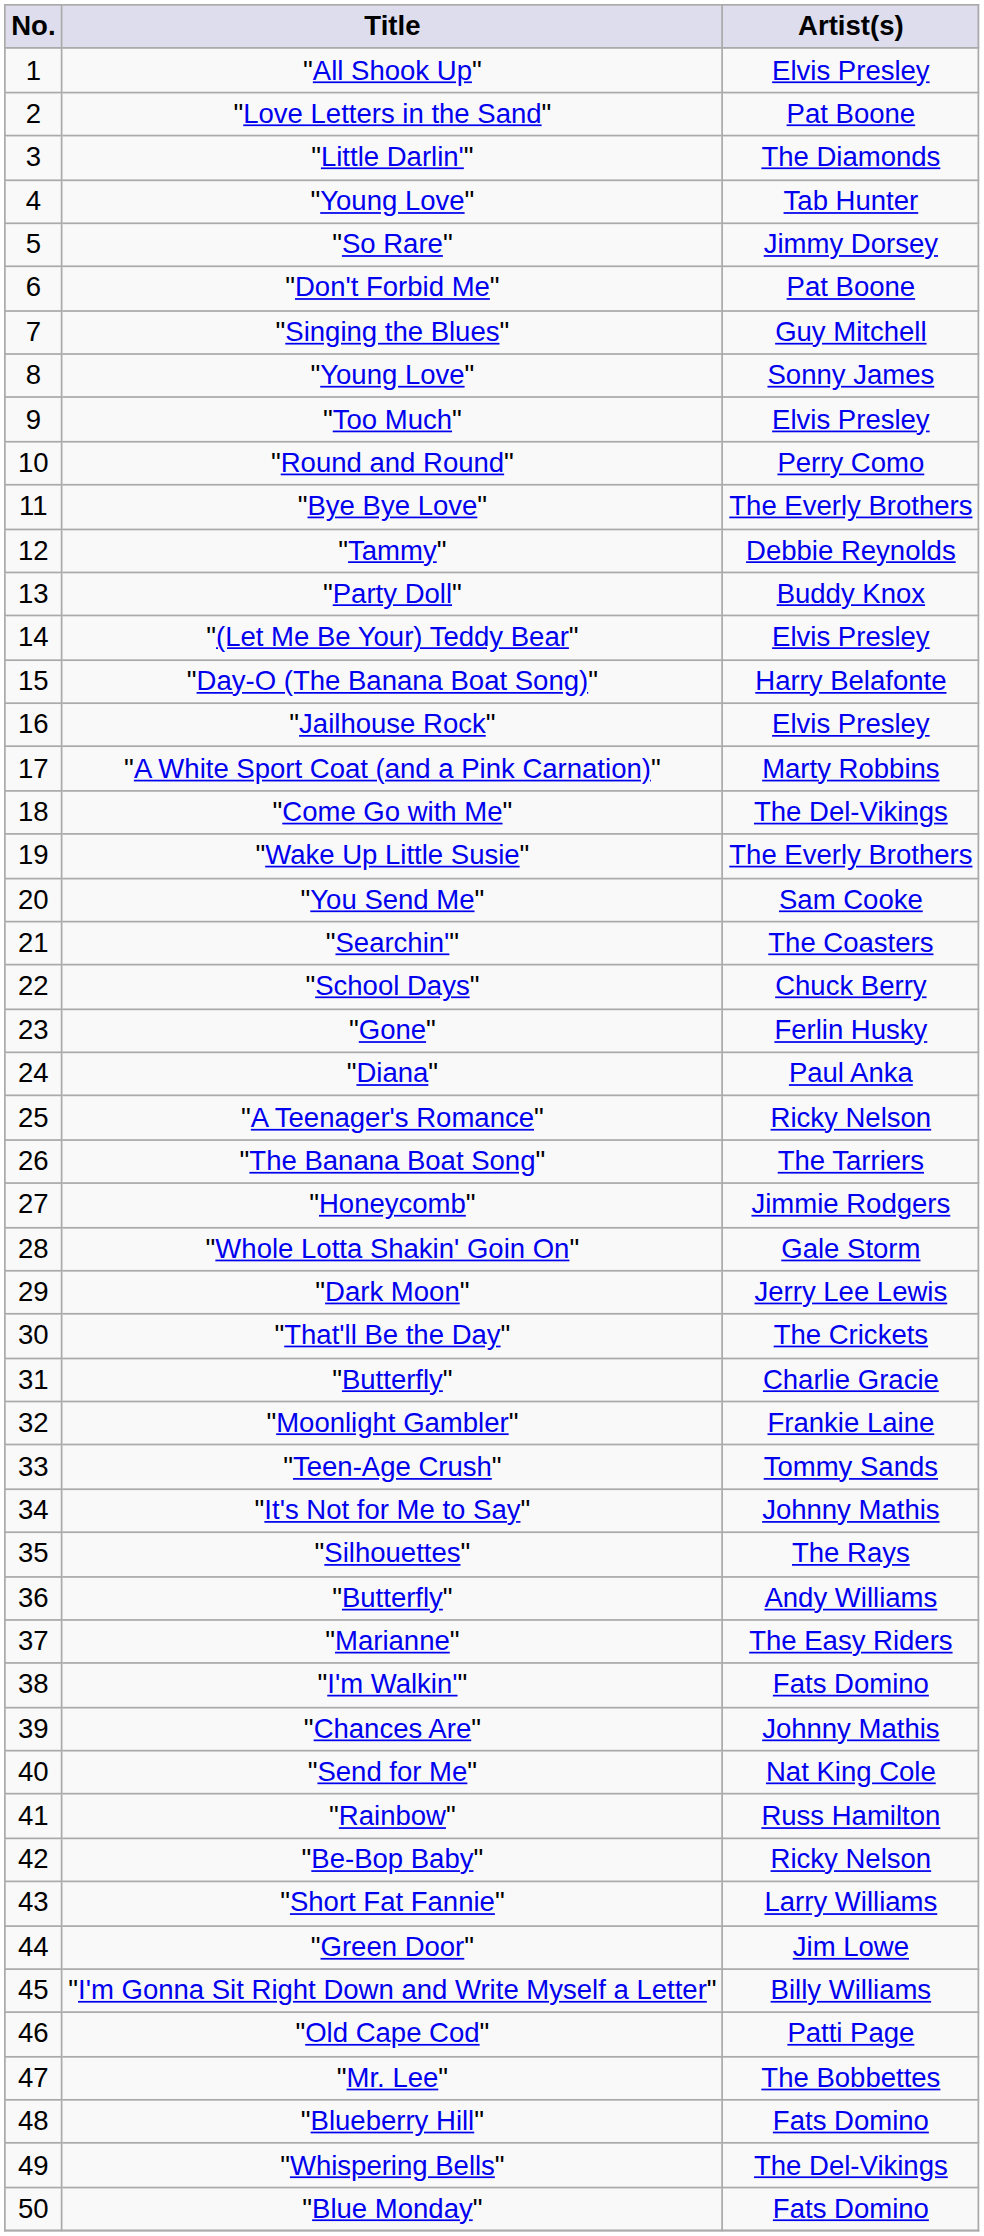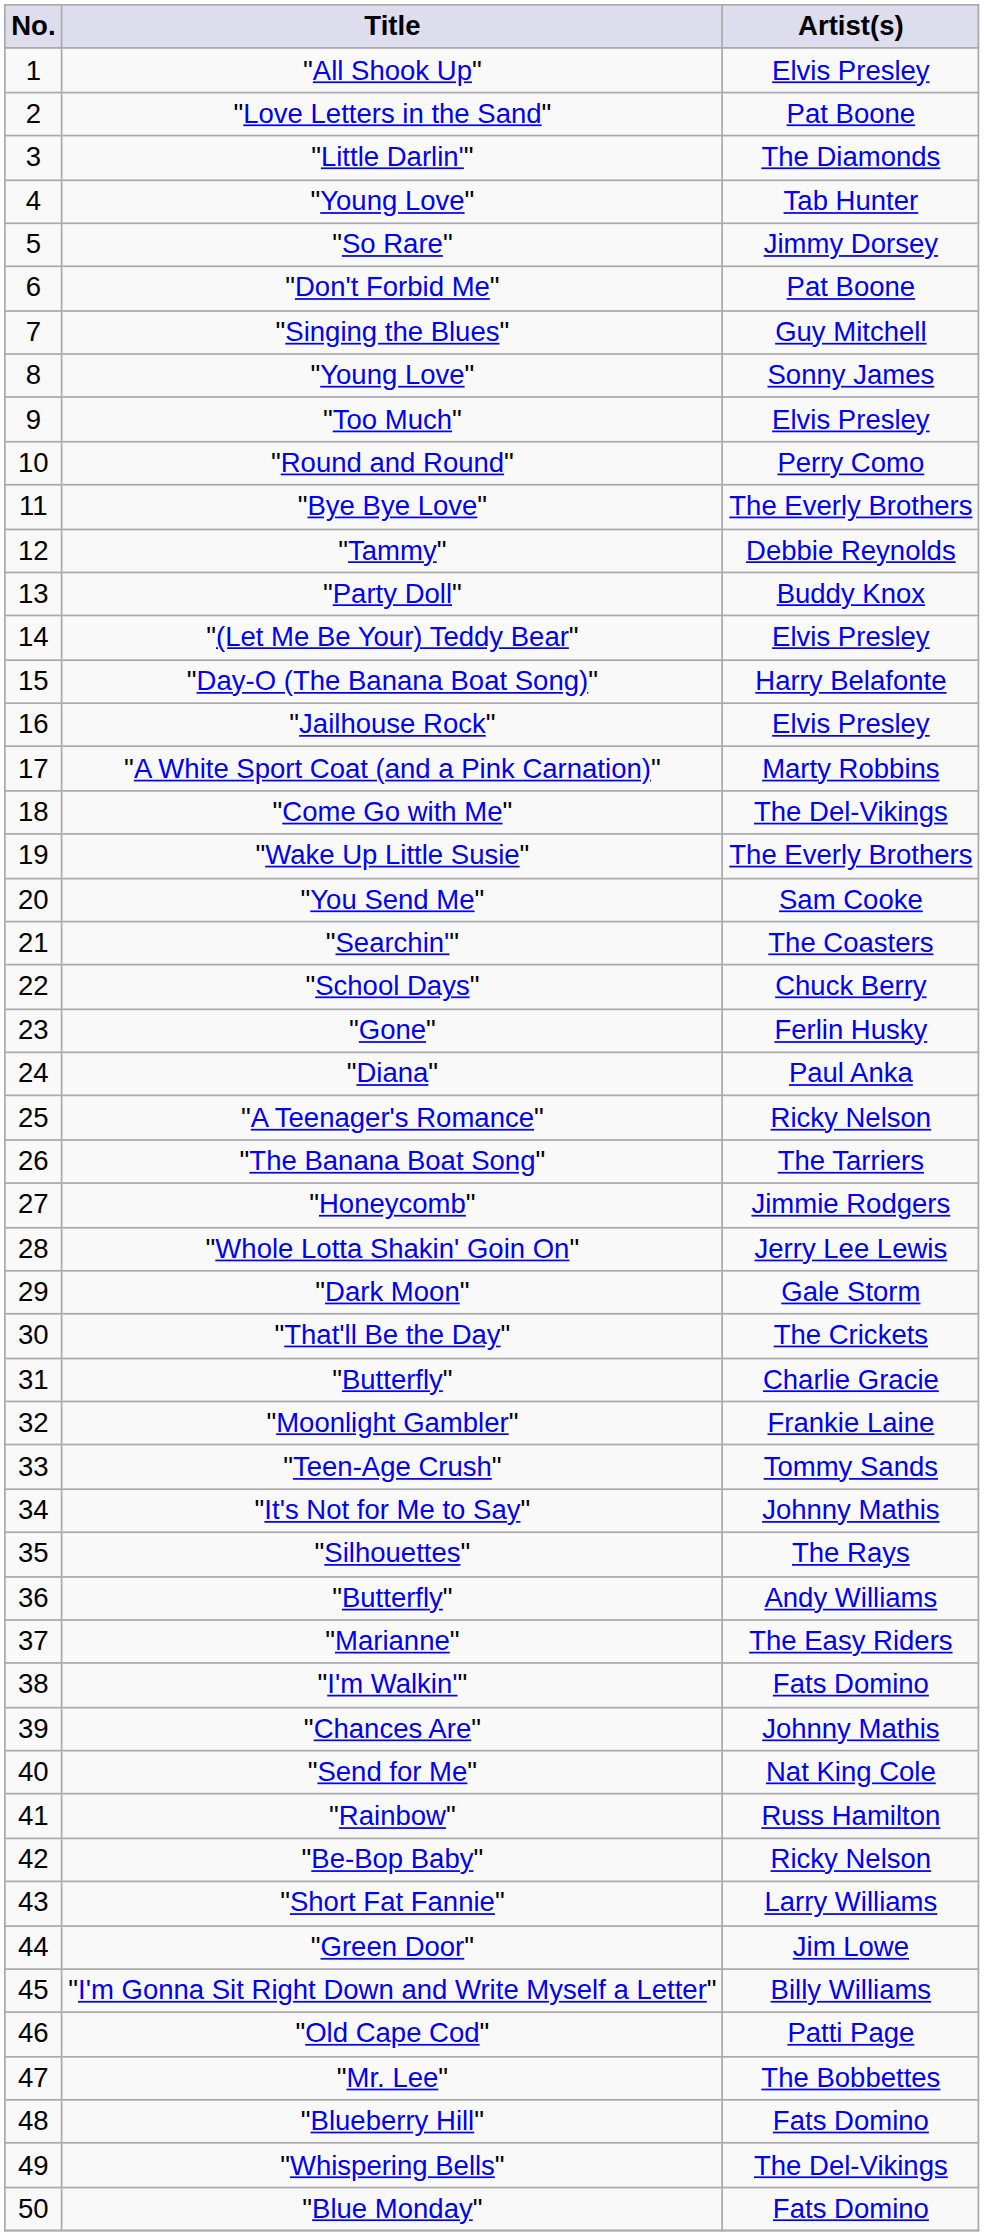"Whole Lotta Shakin' Goin On" | Artist(s): Gale Storm -> Jerry Lee Lewis
"Dark Moon" | Artist(s): Jerry Lee Lewis -> Gale Storm
